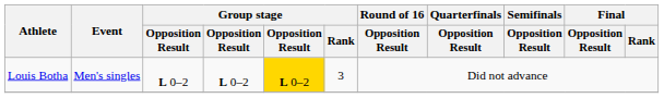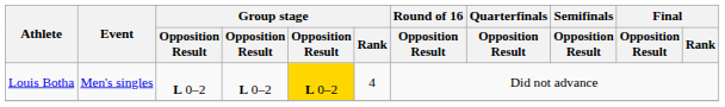Louis Botha | Group stage / Rank: 3 -> 4
